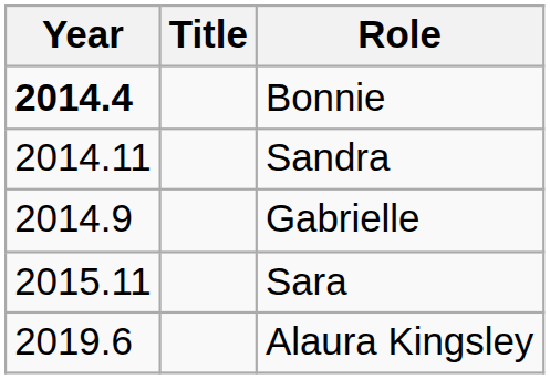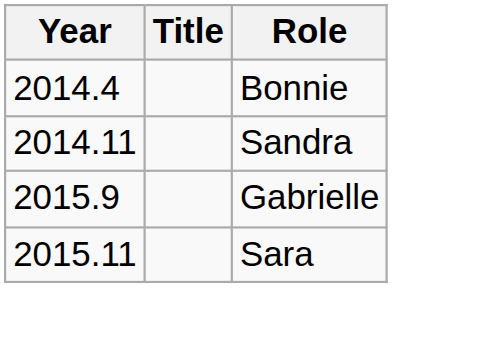Bonnie | Year: bold -> normal
Gabrielle | Year: 2014.9 -> 2015.9
- row: 2019.6 | Alaura Kingsley
